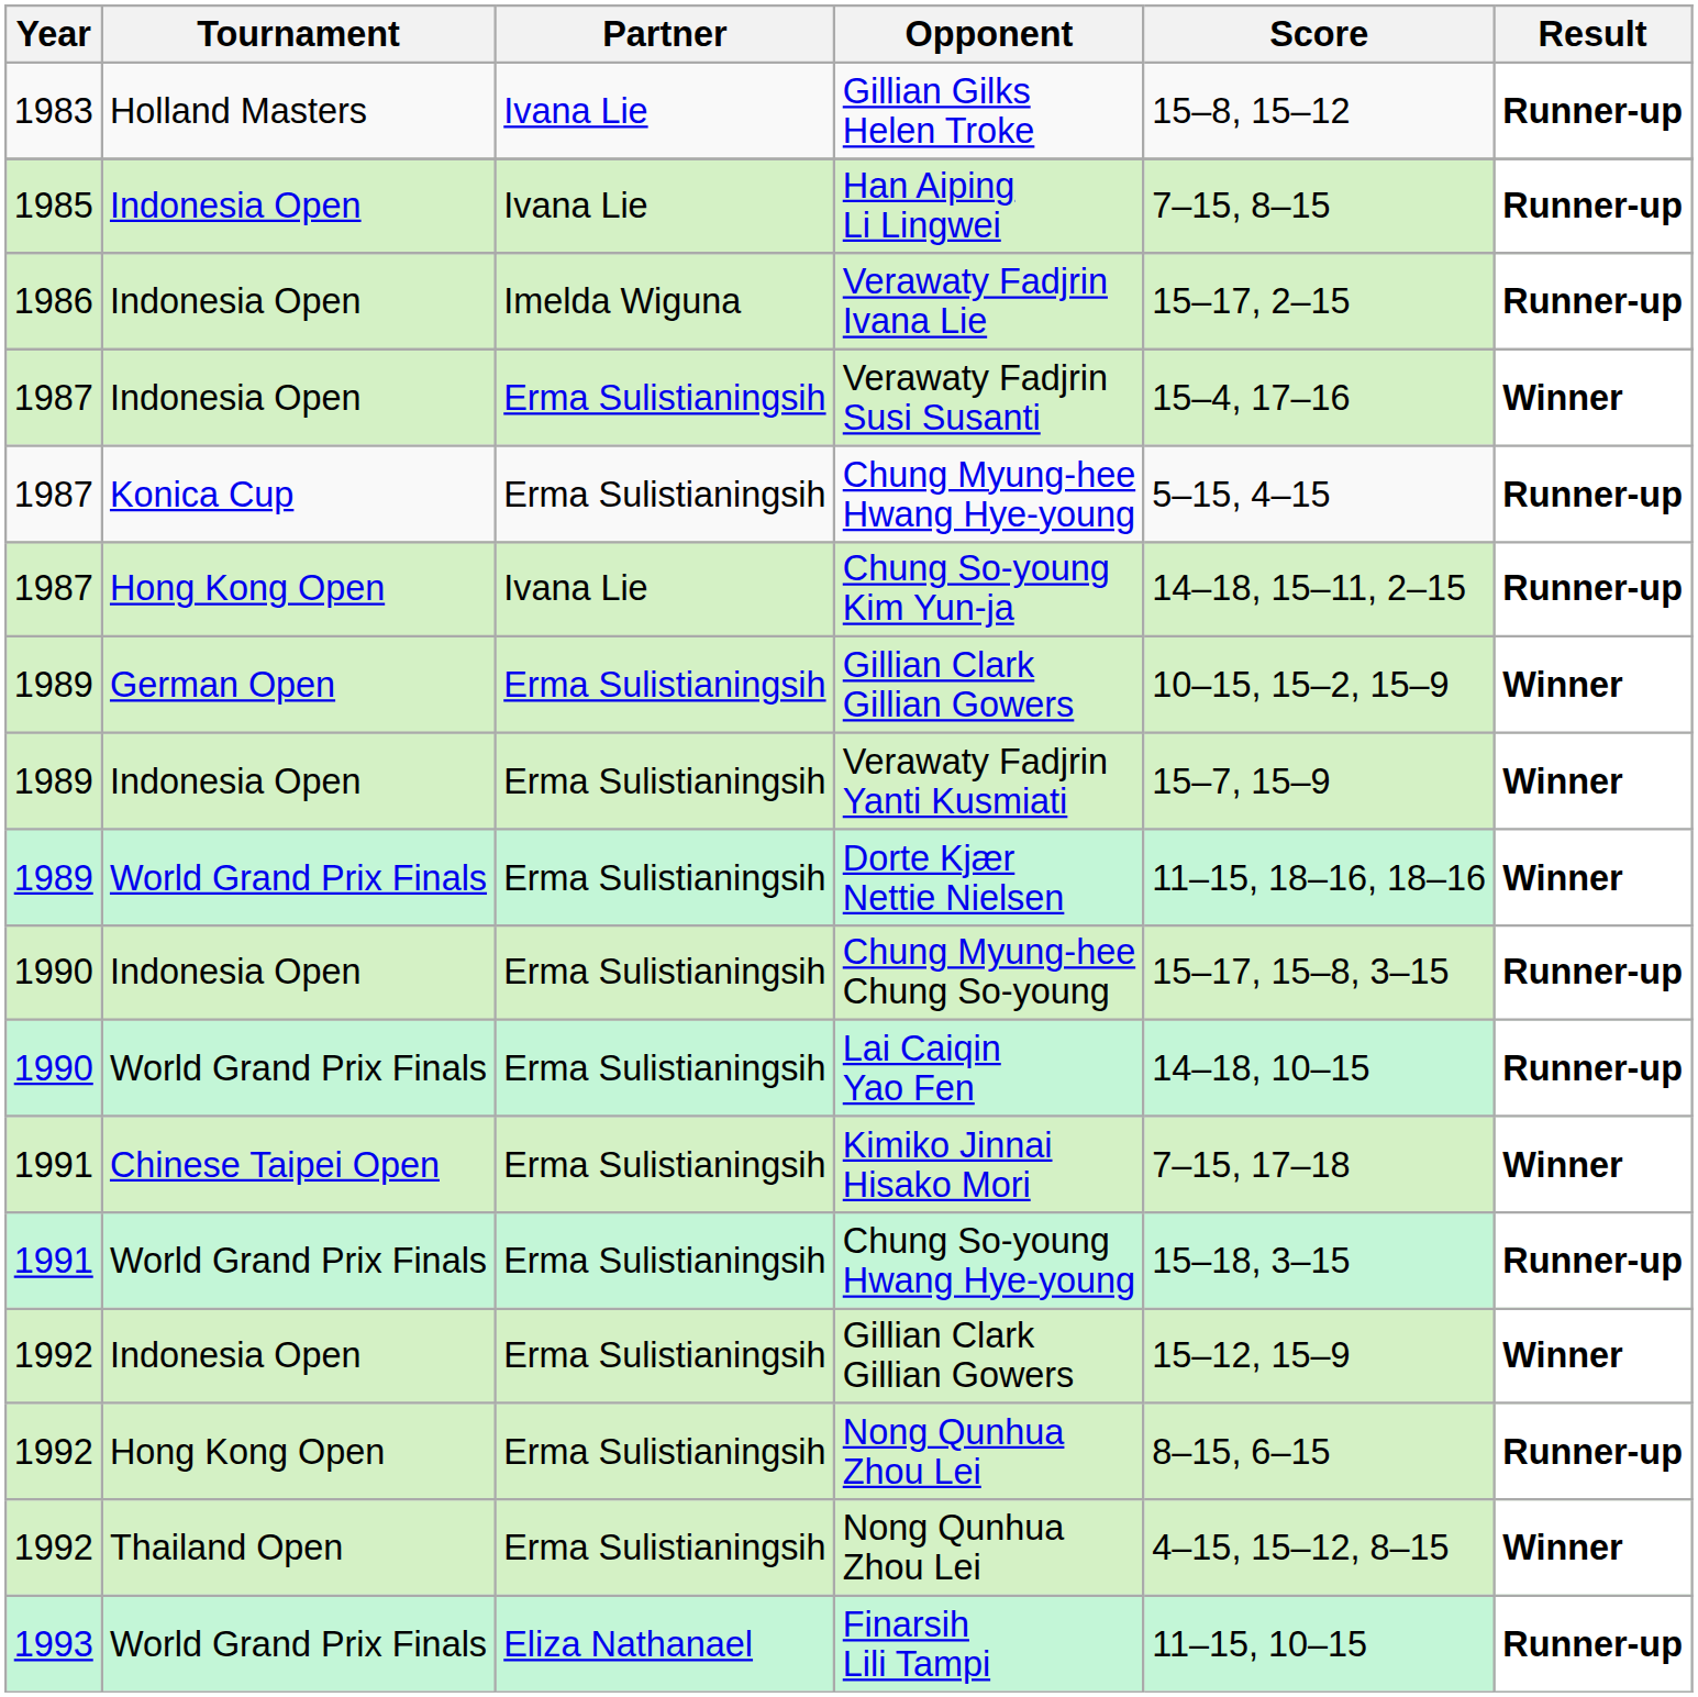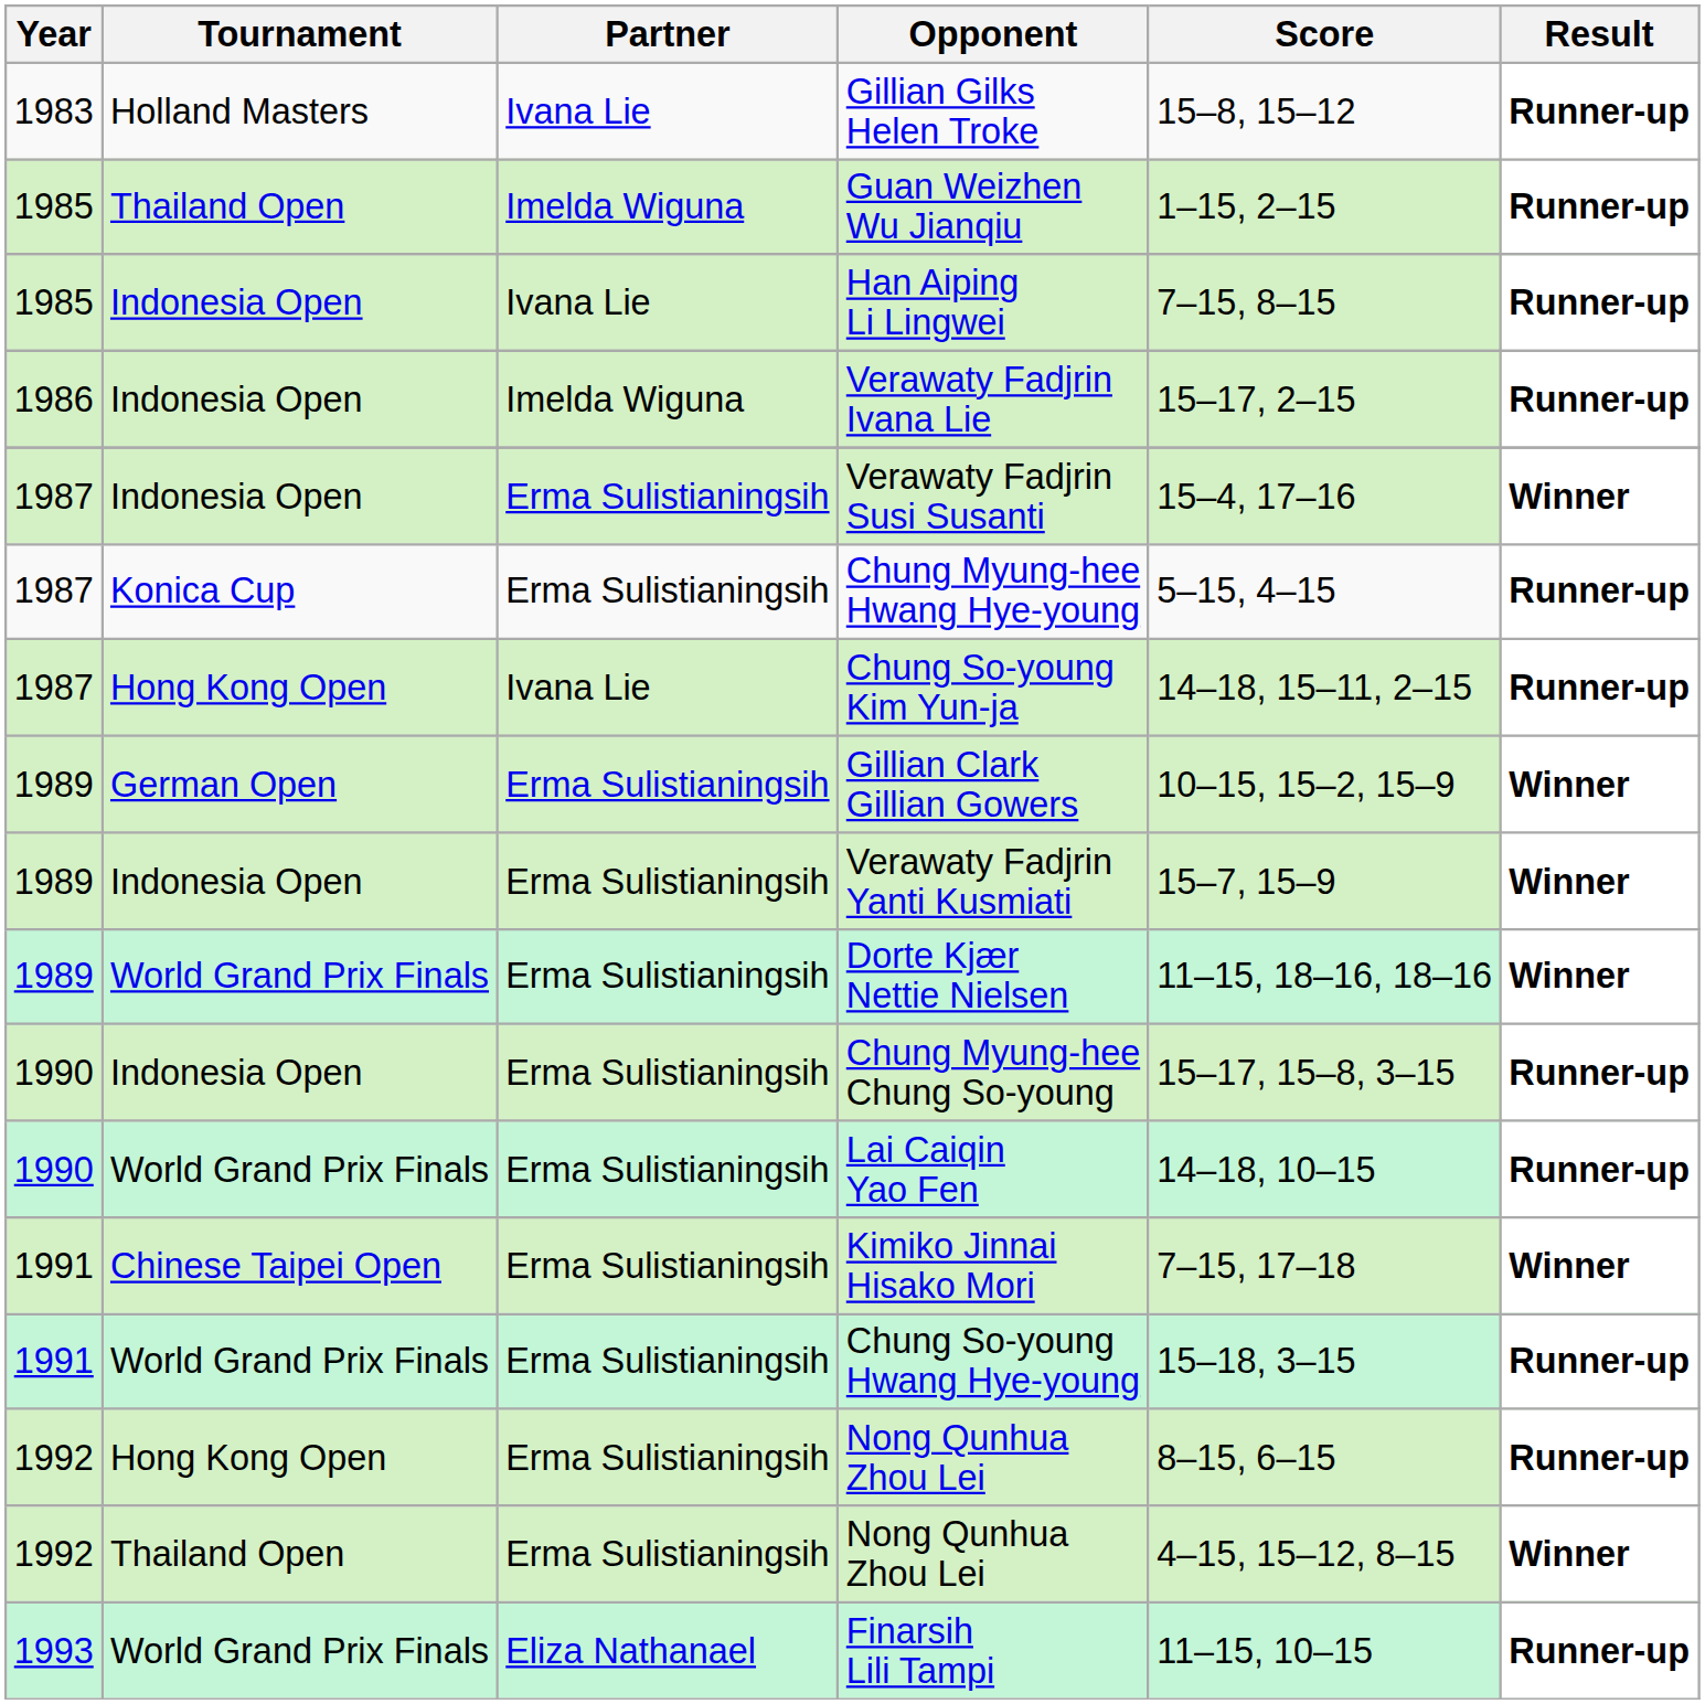+ row: 1985 | Thailand Open | Imelda Wiguna | Guan Weizhen Wu Jianqiu | 1–15, 2–15 | Runner-up
- row: 1992 | Indonesia Open | Erma Sulistianingsih | Gillian Clark Gillian Gowers | 15–12, 15–9 | Winner
